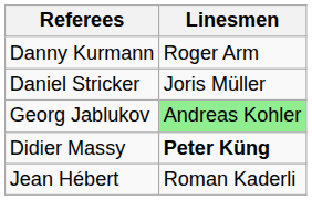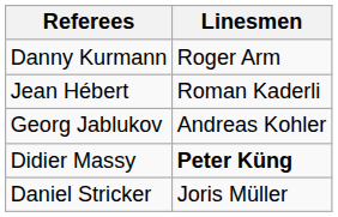rows swapped: Jean Hébert <-> Daniel Stricker
Georg Jablukov | Linesmen: lightgreen background -> no background
